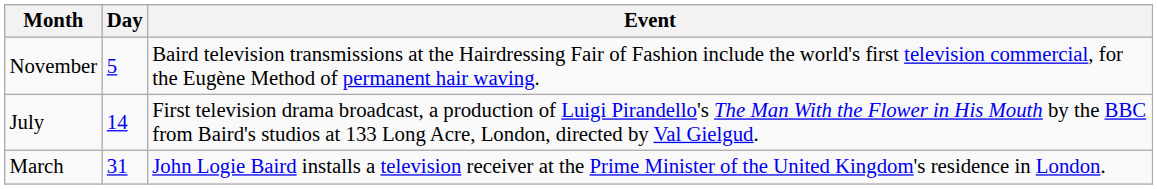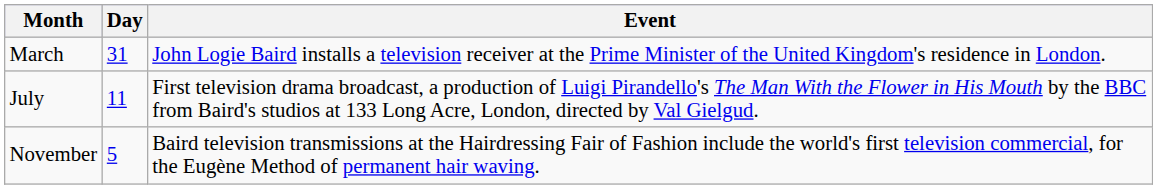rows swapped: March <-> November
July | Day: 14 -> 11
